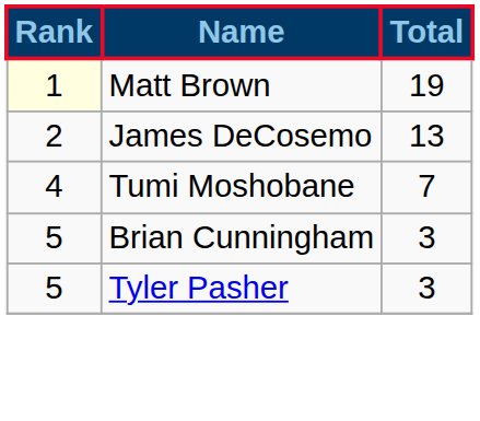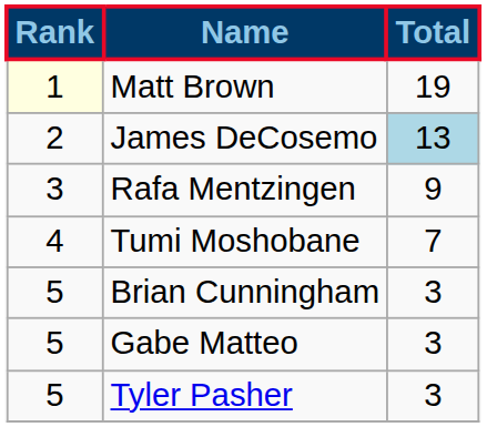James DeCosemo | Total: no background -> lightblue background
+ row: 3 | Rafa Mentzingen | 9
+ row: 5 | Gabe Matteo | 3
